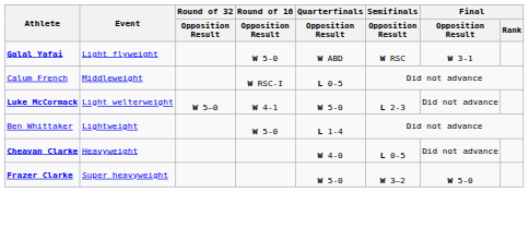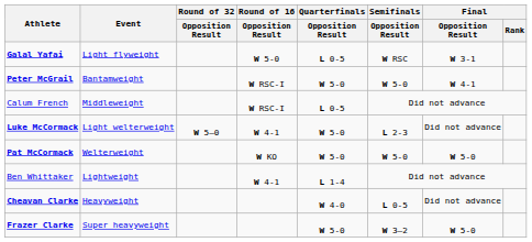Galal Yafai | Quarterfinals / Opposition Result: W ABD -> L 0-5
+ row: Peter McGrail | Bantamweight | W RSC-I | W 5-0 | W 5-0 | W 4-1
+ row: Pat McCormack | Welterweight | W KO | W 5-0 | W 5-0 | W 5-0
Ben Whittaker | Round of 16 / Opposition Result: W 5-0 -> W 4-1
